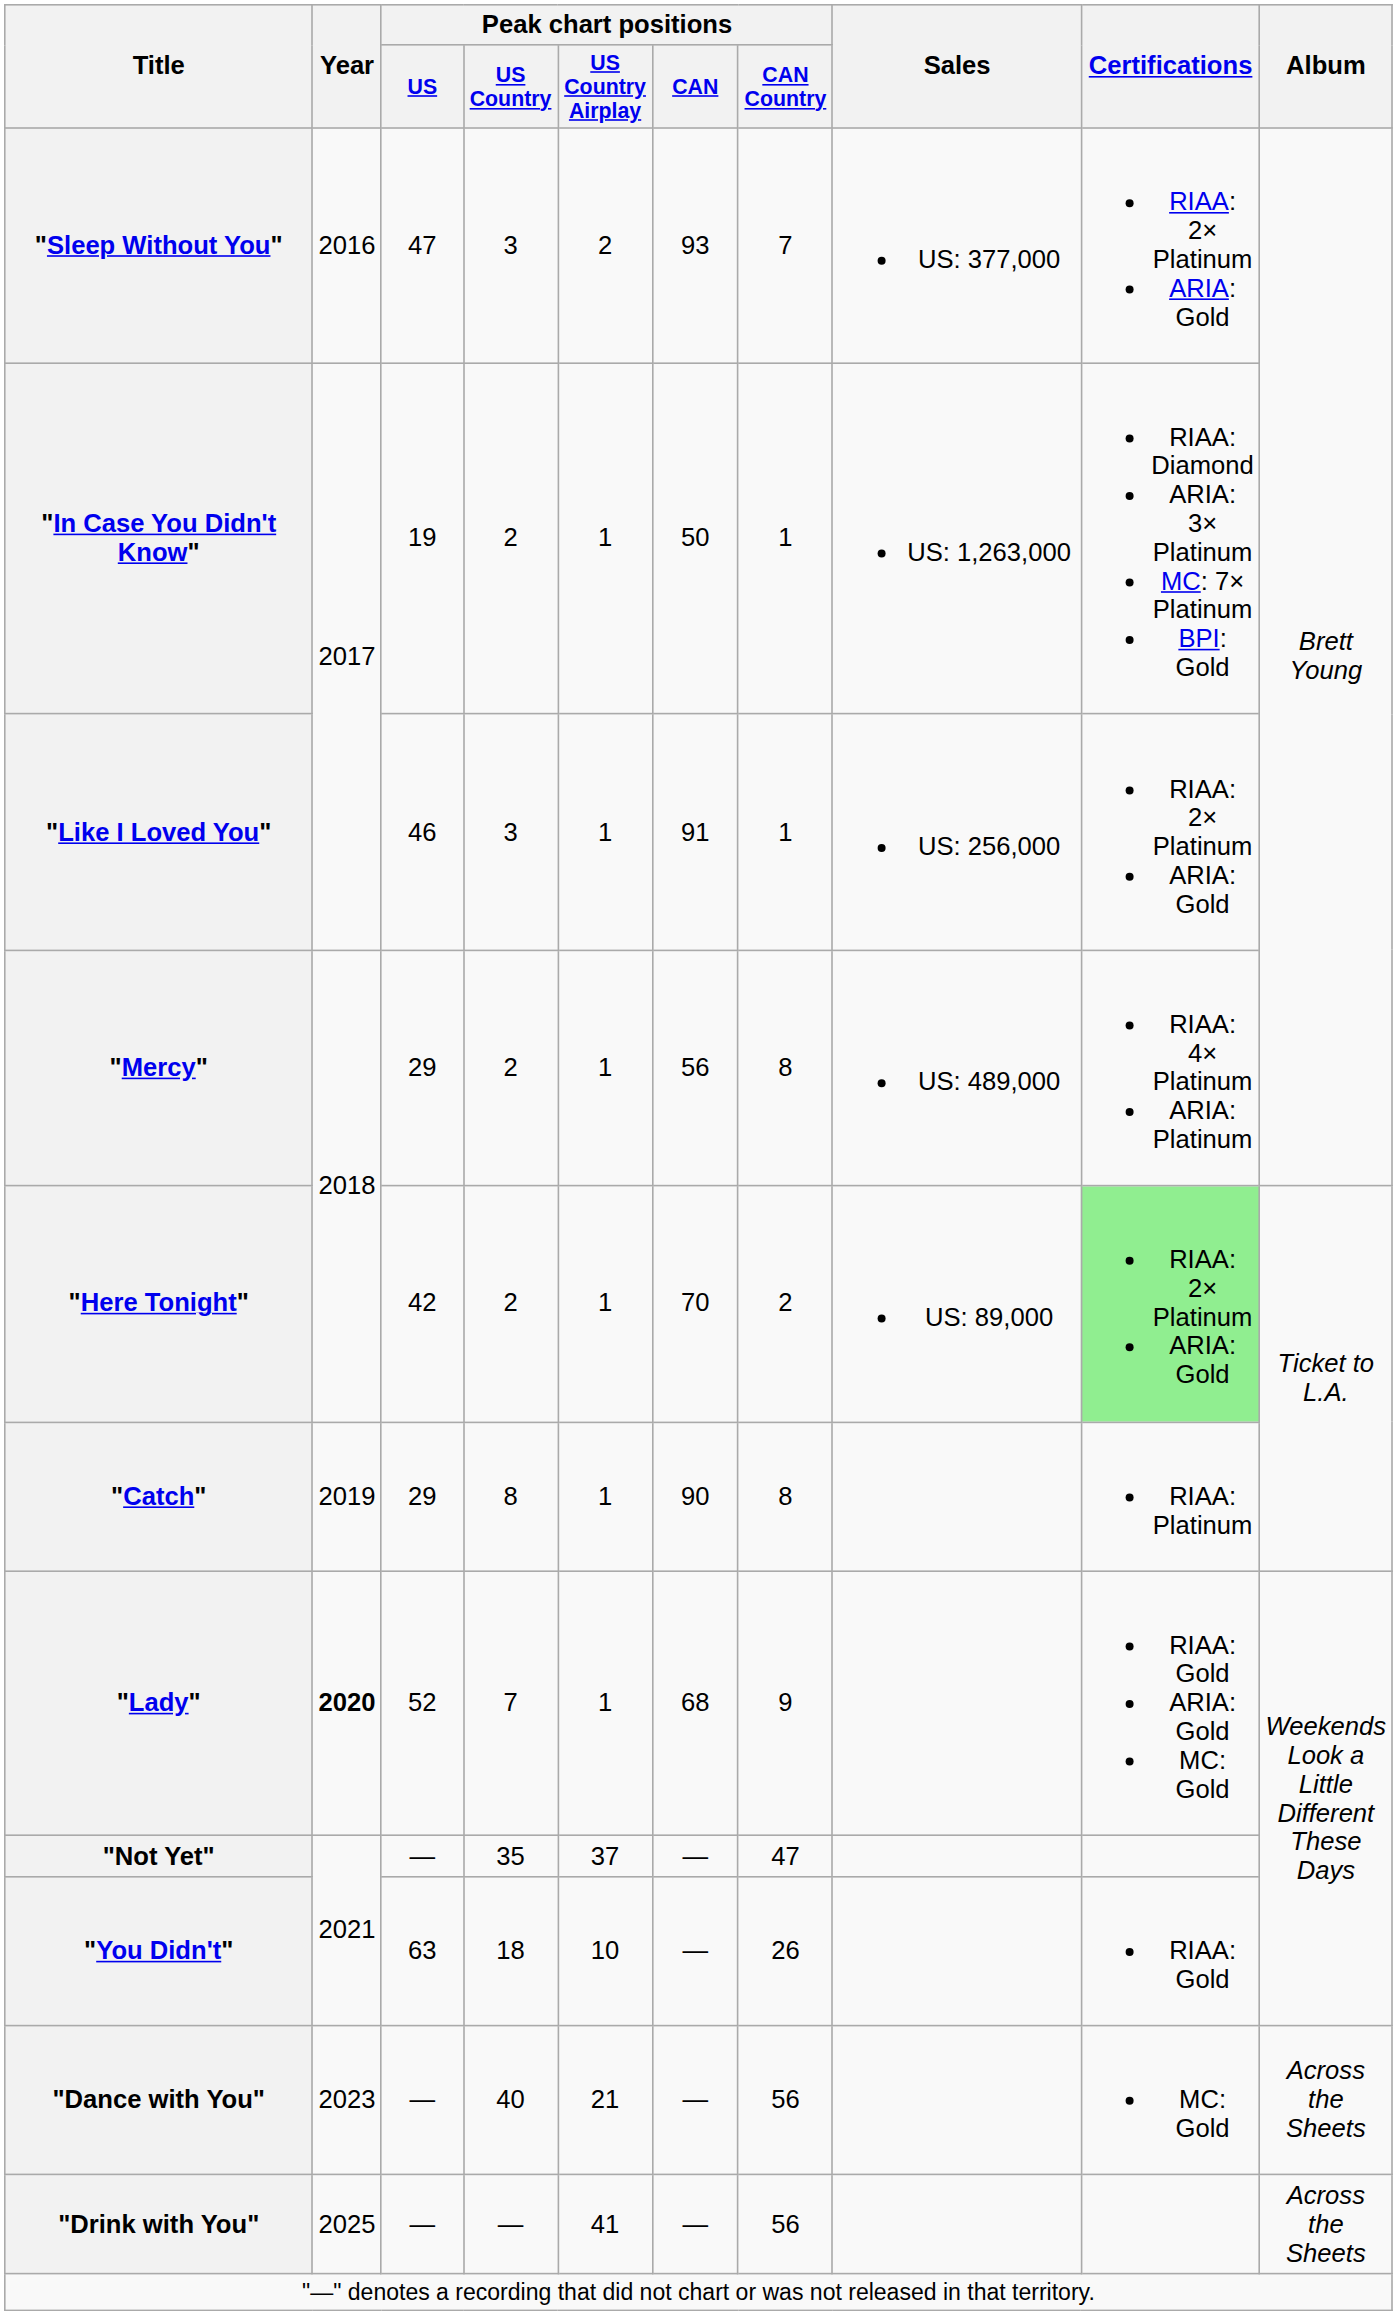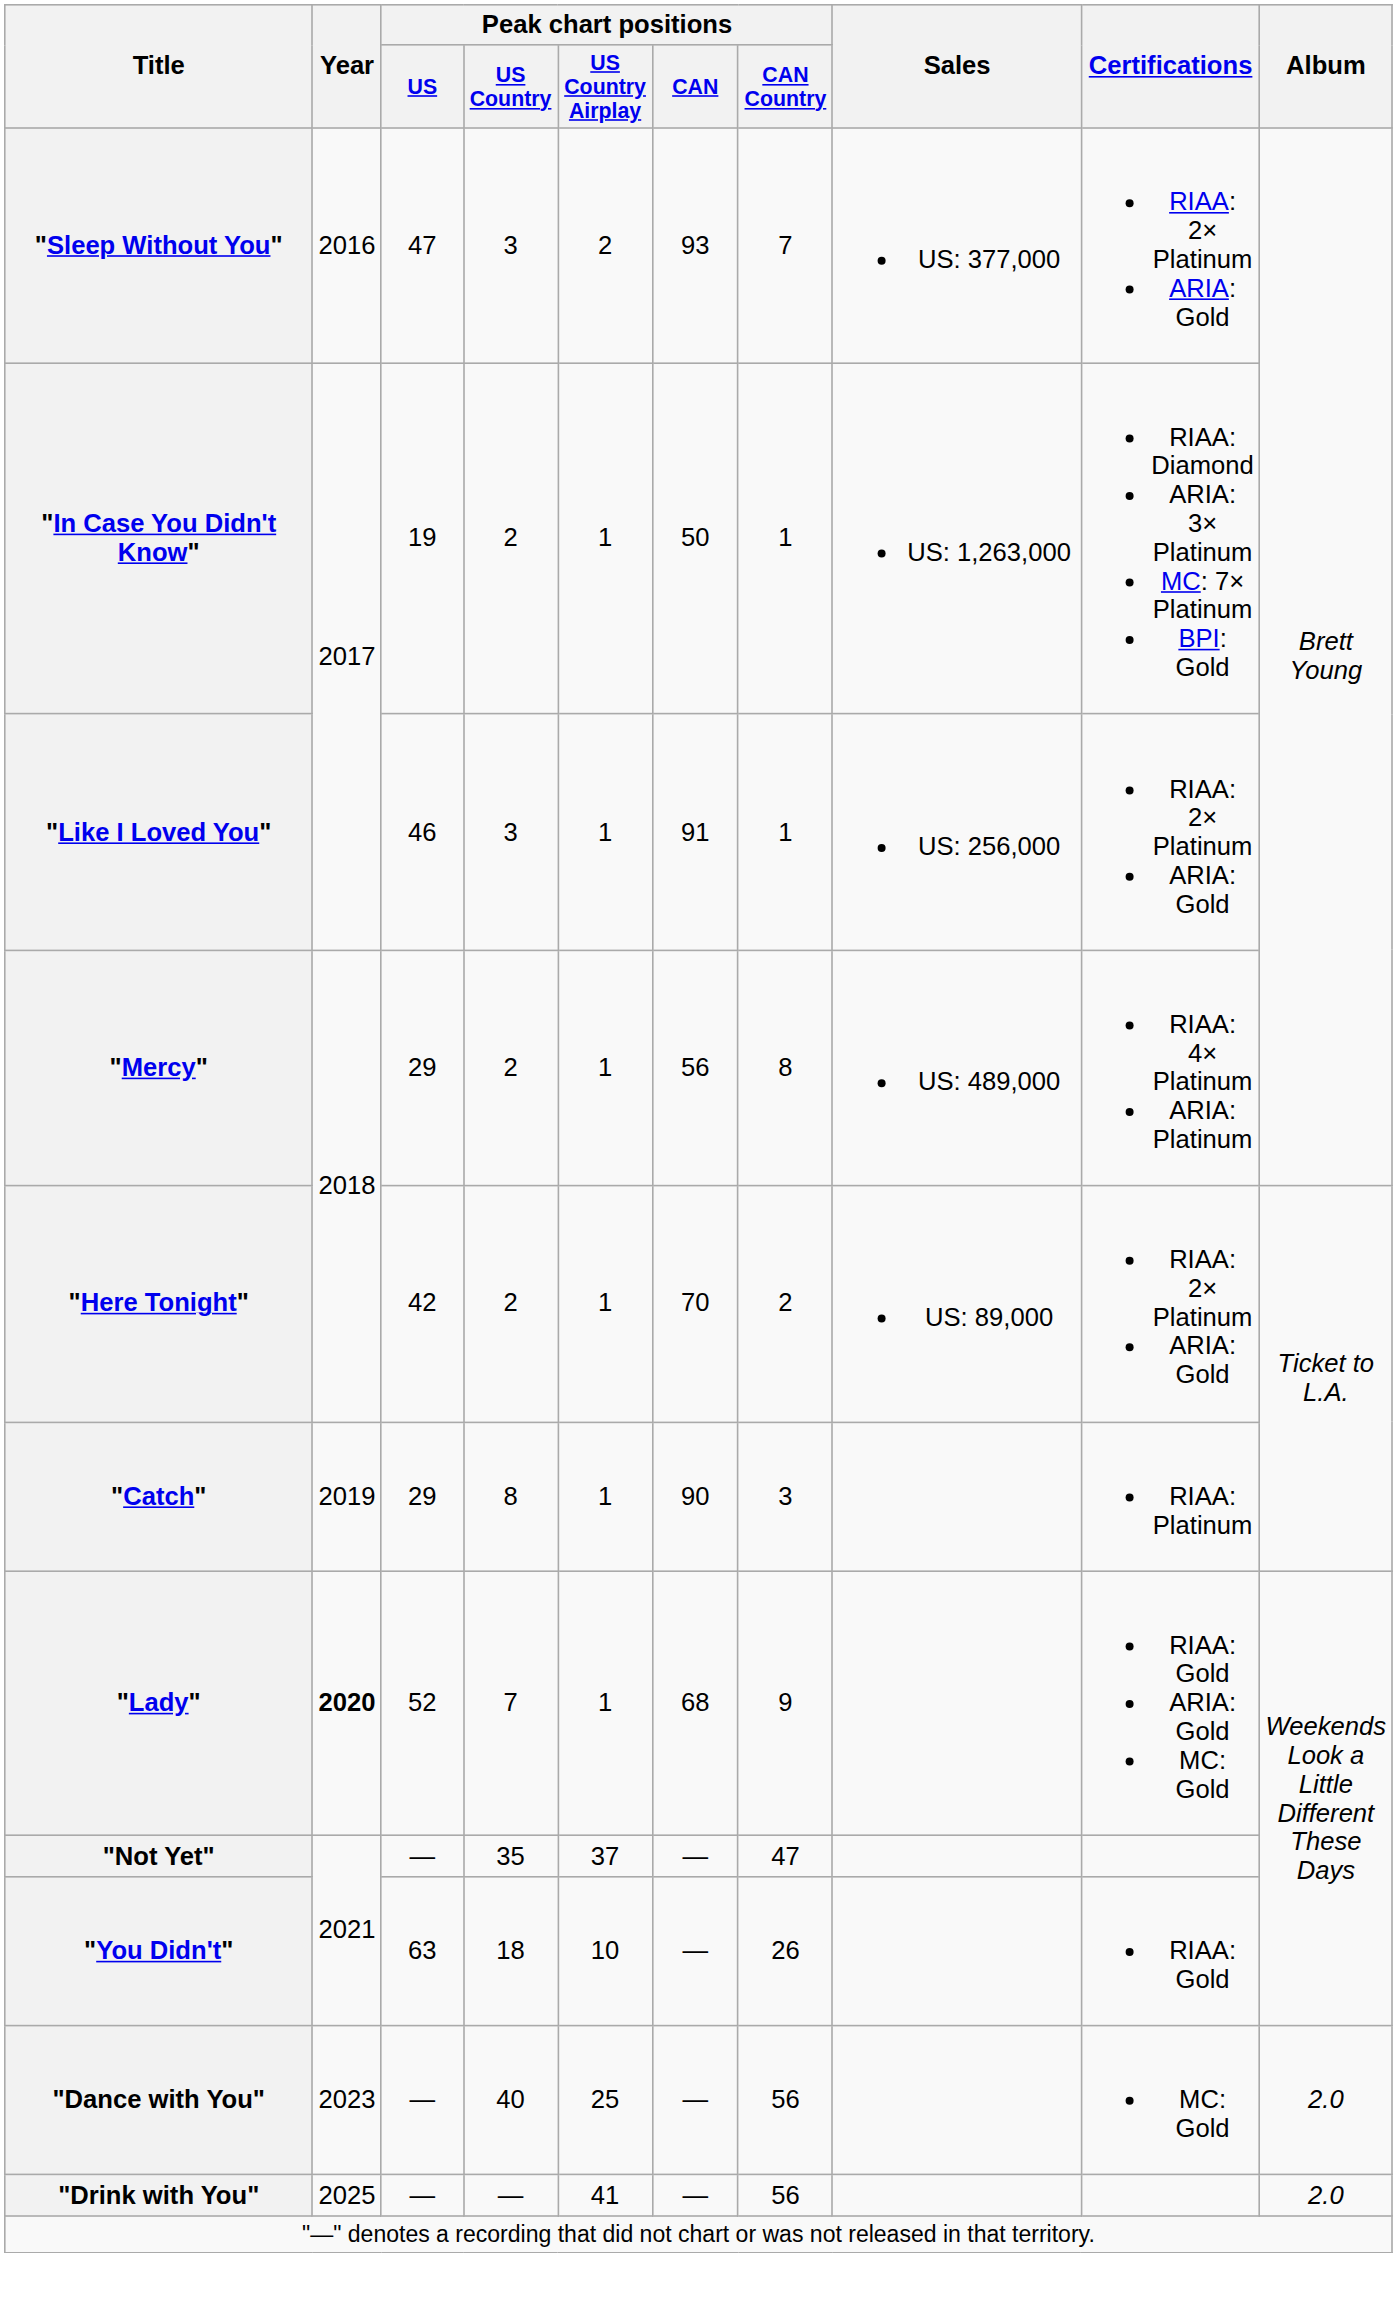"Here Tonight" | Certifications: lightgreen background -> no background
"Catch" | Peak chart positions / CAN Country: 8 -> 3
"Dance with You" | Peak chart positions / US Country Airplay: 21 -> 25
"Dance with You" | Album: Across the Sheets -> 2.0
"Drink with You" | Album: Across the Sheets -> 2.0
